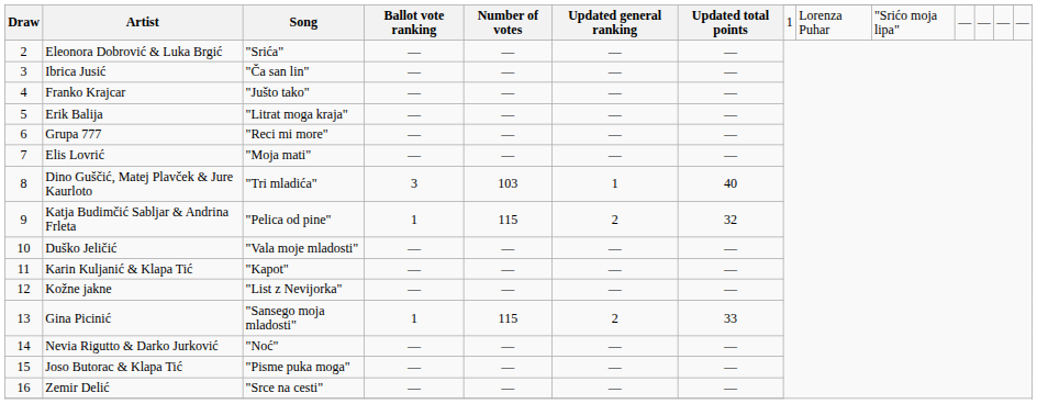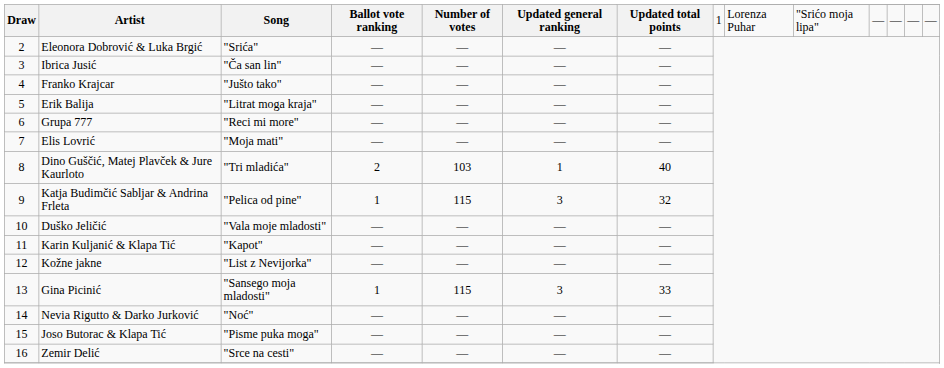Dino Guščić, Matej Plavček & Jure Kaurloto | Ballot vote ranking: 3 -> 2
Katja Budimčić Sabljar & Andrina Frleta | Updated general ranking: 2 -> 3
Gina Picinić | Updated general ranking: 2 -> 3
